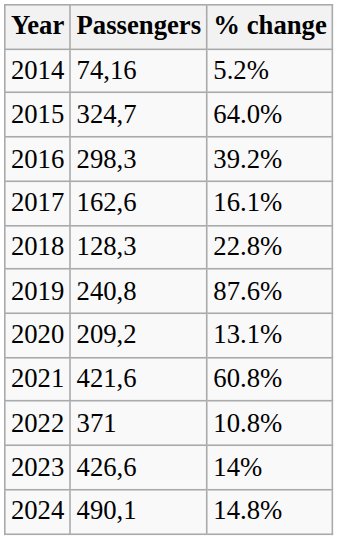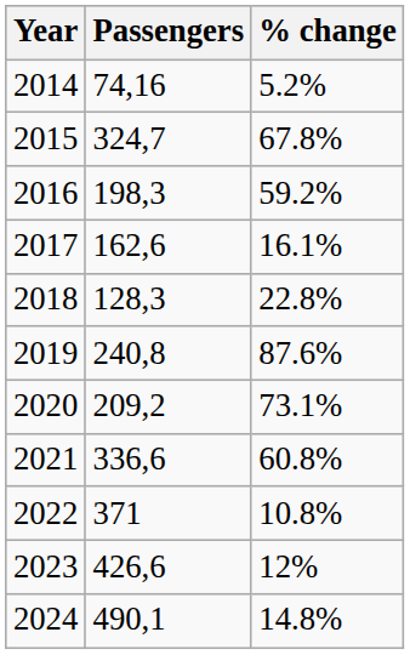2015 | % change: 64.0% -> 67.8%
2016 | Passengers: 298,3 -> 198,3
2016 | % change: 39.2% -> 59.2%
2020 | % change: 13.1% -> 73.1%
2021 | Passengers: 421,6 -> 336,6
2023 | % change: 14% -> 12%
